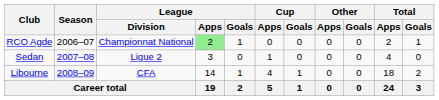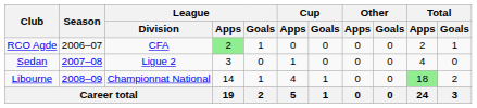RCO Agde | League / Division: Championnat National -> CFA
Libourne | League / Division: CFA -> Championnat National
Libourne | Total / Apps: no background -> lightgreen background
